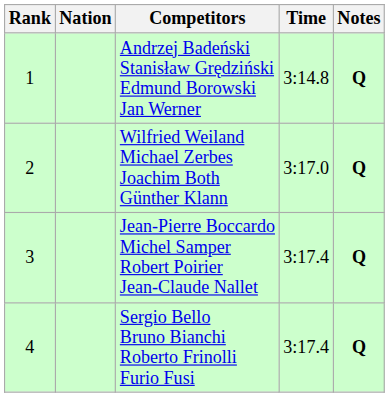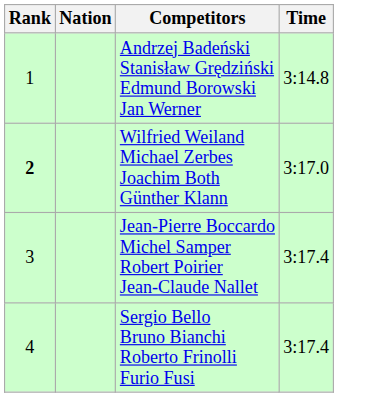- column: Notes | Q | Q | Q | Q
Wilfried Weiland Michael Zerbes Joachim Both Günther Klann | Rank: normal -> bold
